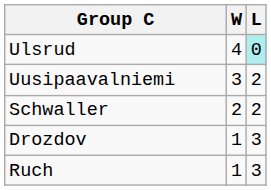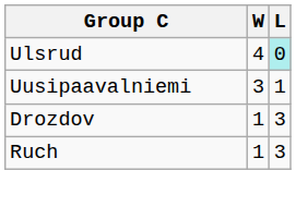Uusipaavalniemi | L: 2 -> 1
- row: Schwaller | 2 | 2
